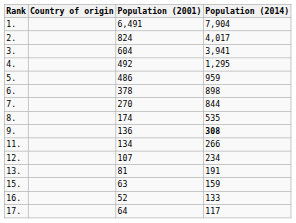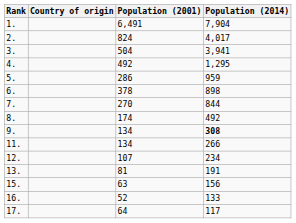3. | Population (2001): 604 -> 504
5. | Population (2001): 486 -> 286
8. | Population (2014): 535 -> 492
9. | Population (2001): 136 -> 134
15. | Population (2014): 159 -> 156
